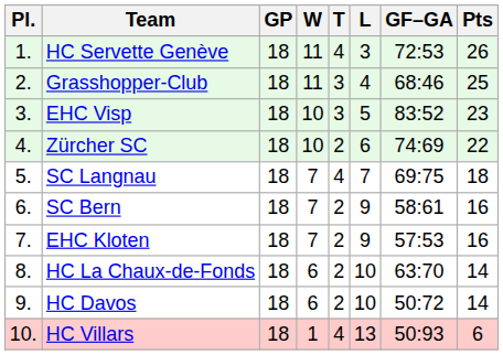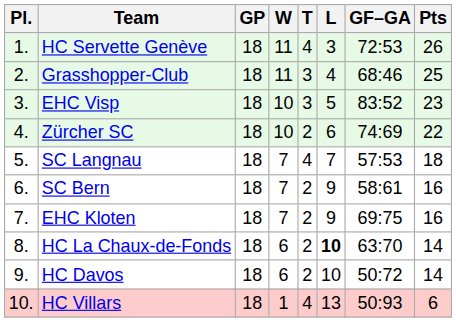SC Langnau | GF–GA: 69:75 -> 57:53
EHC Kloten | GF–GA: 57:53 -> 69:75
HC La Chaux-de-Fonds | L: normal -> bold
